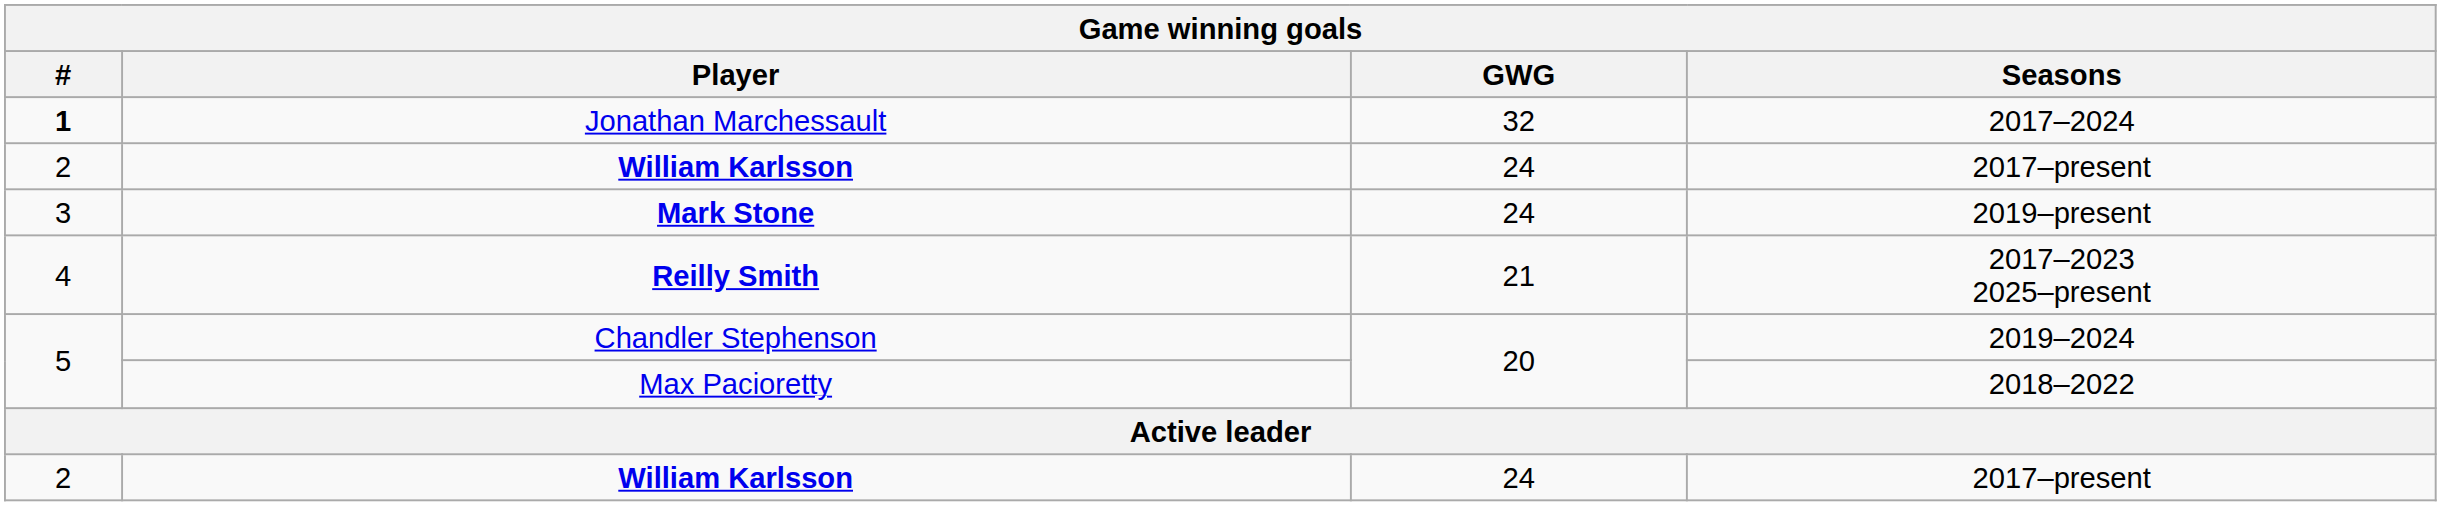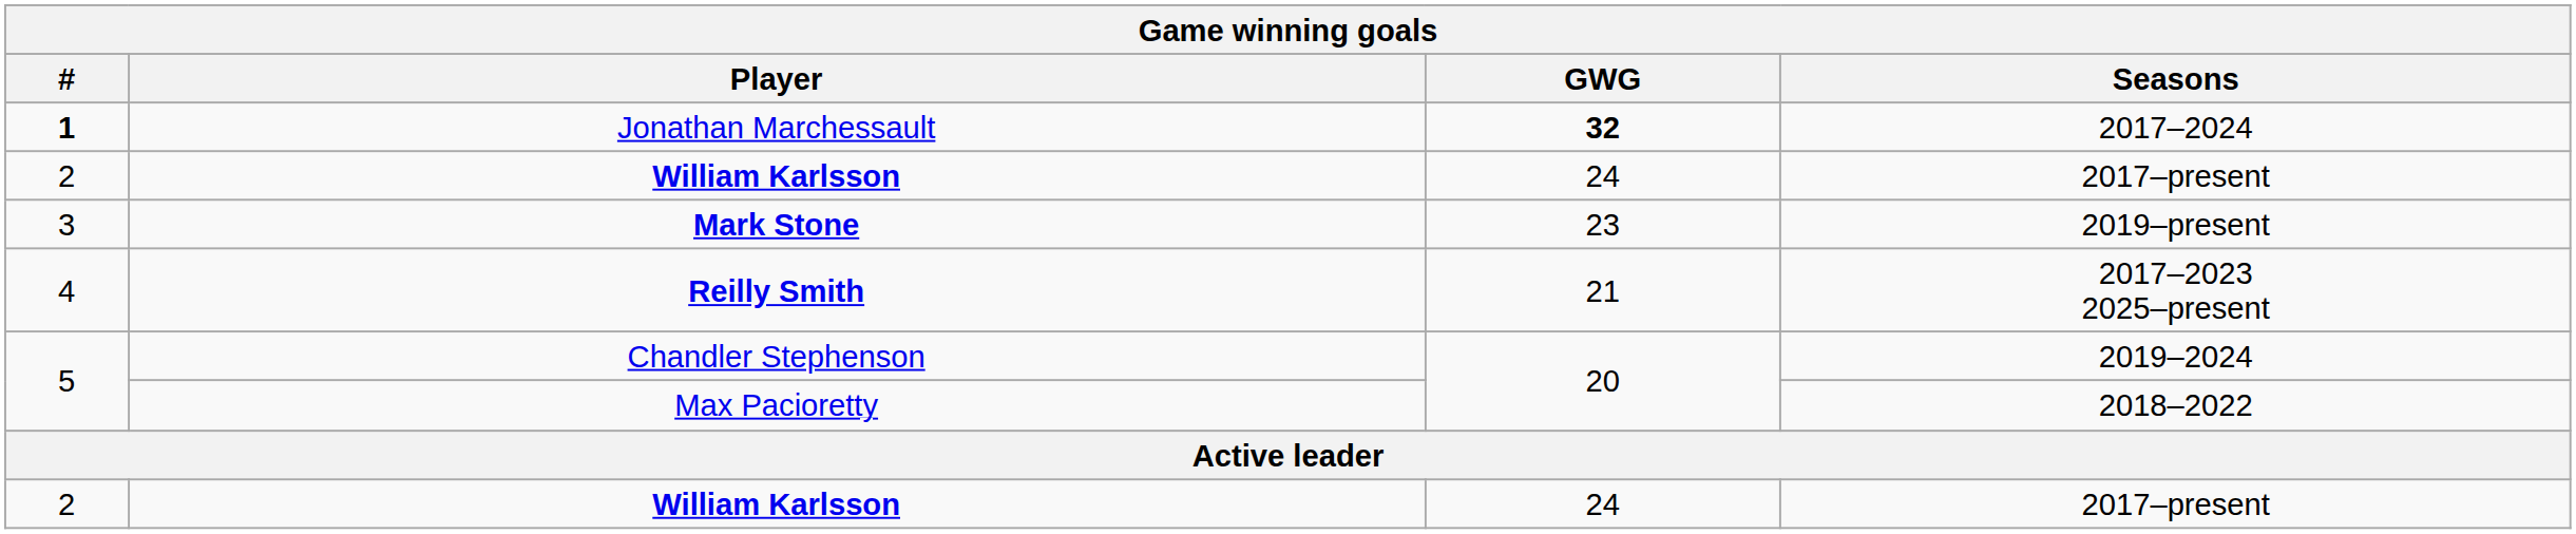Jonathan Marchessault | GWG: normal -> bold
Mark Stone | GWG: 24 -> 23
